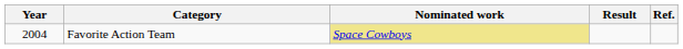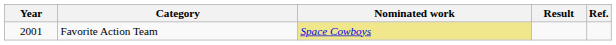Favorite Action Team | Year: 2004 -> 2001
